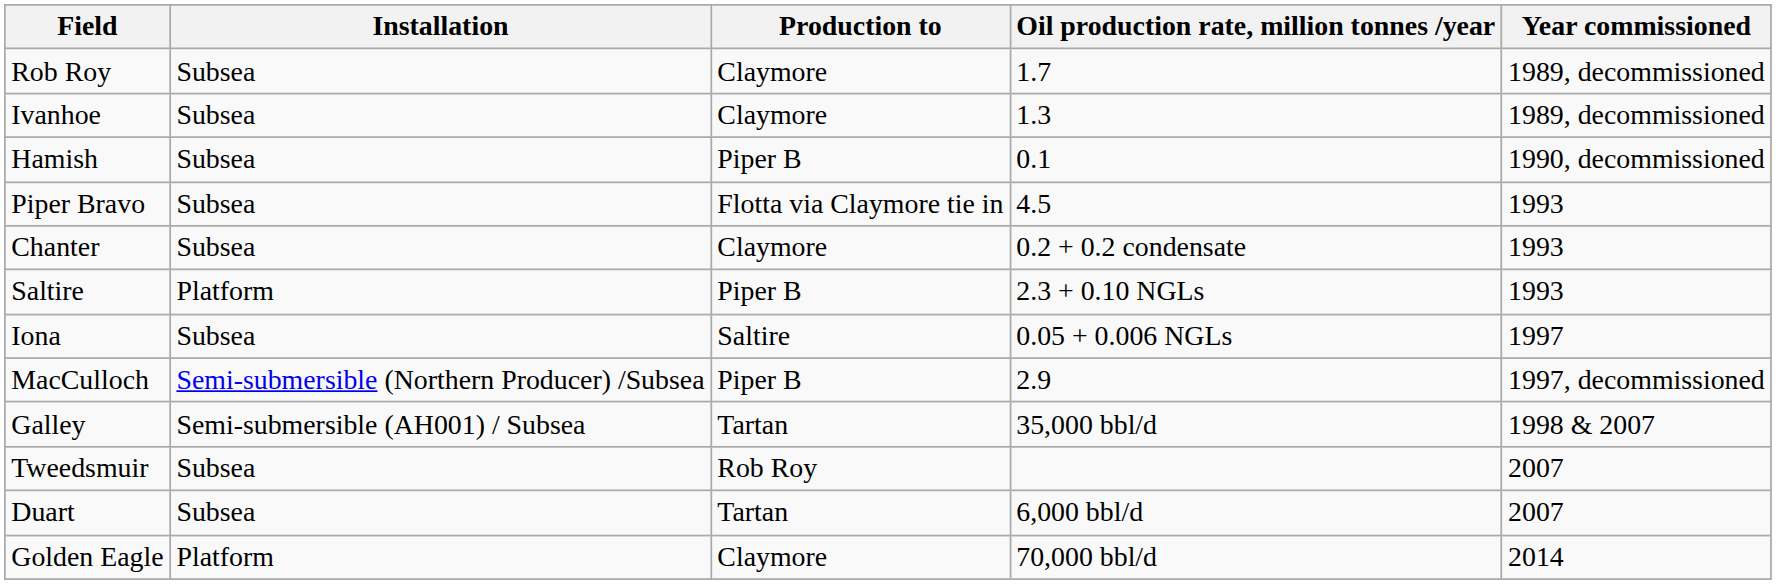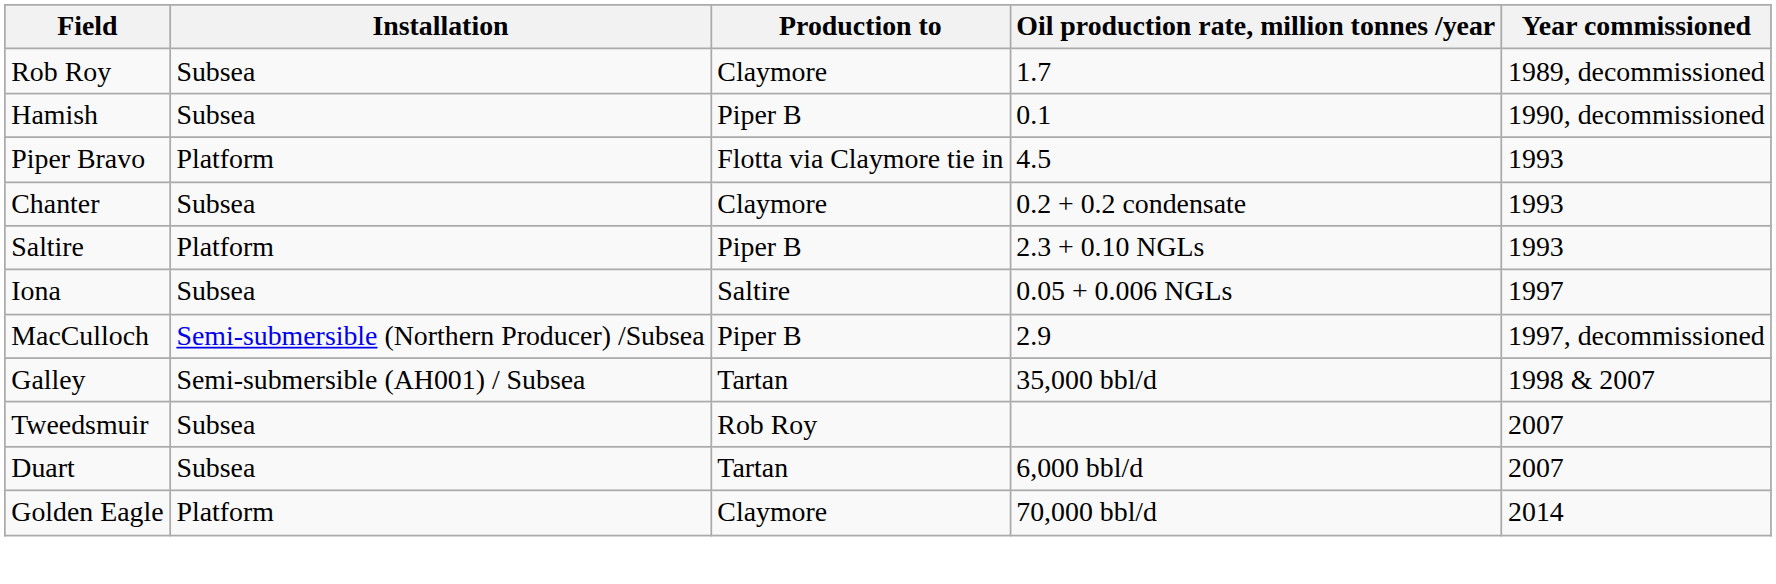- row: Ivanhoe | Subsea | Claymore | 1.3 | 1989, decommissioned
Piper Bravo | Installation: Subsea -> Platform
